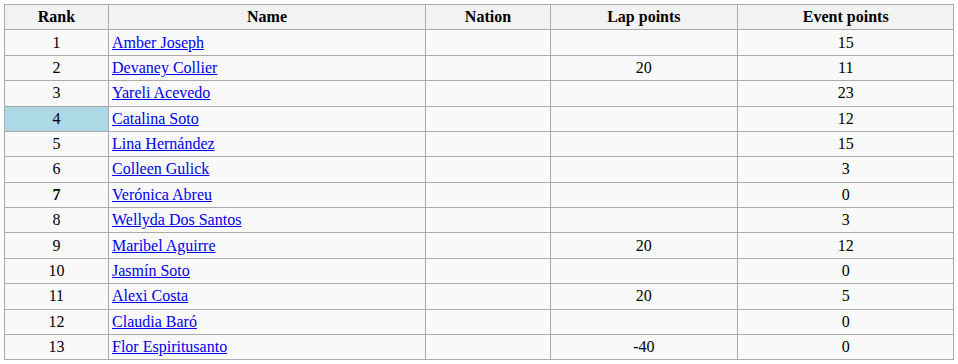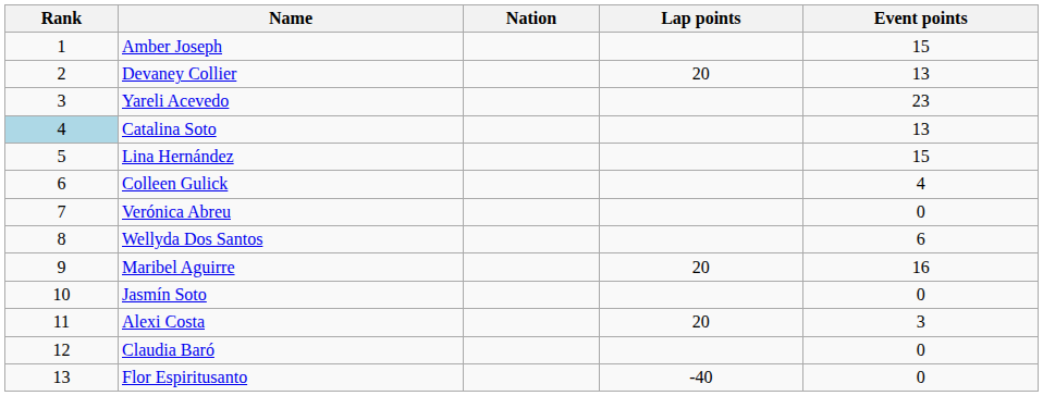Devaney Collier | Event points: 11 -> 13
Catalina Soto | Event points: 12 -> 13
Colleen Gulick | Event points: 3 -> 4
Verónica Abreu | Rank: bold -> normal
Wellyda Dos Santos | Event points: 3 -> 6
Maribel Aguirre | Event points: 12 -> 16
Alexi Costa | Event points: 5 -> 3
